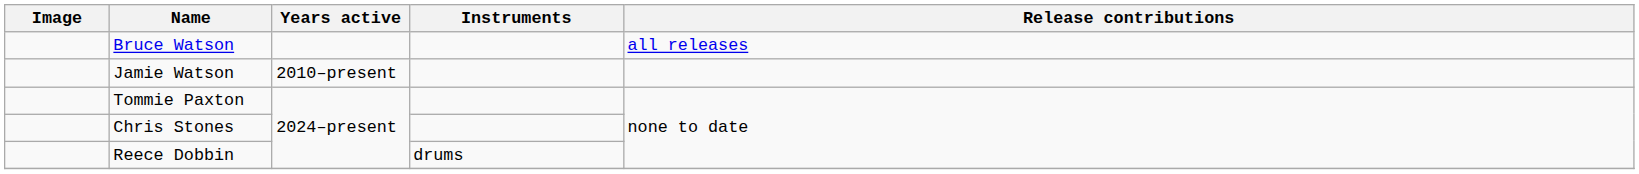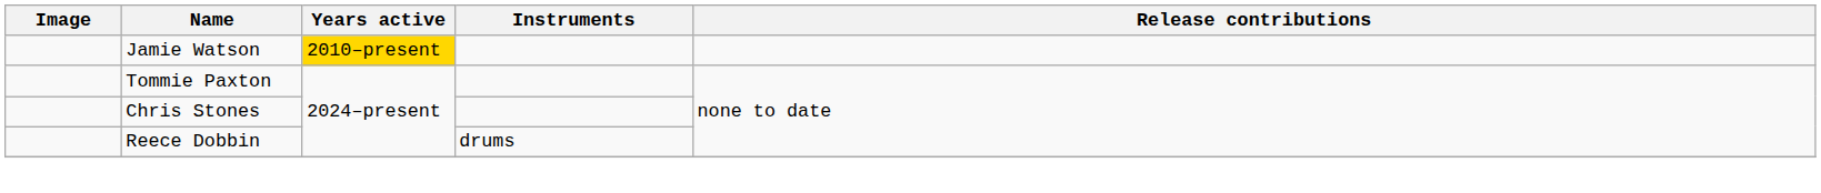- row: Bruce Watson | all releases
Jamie Watson | Years active: no background -> gold background
